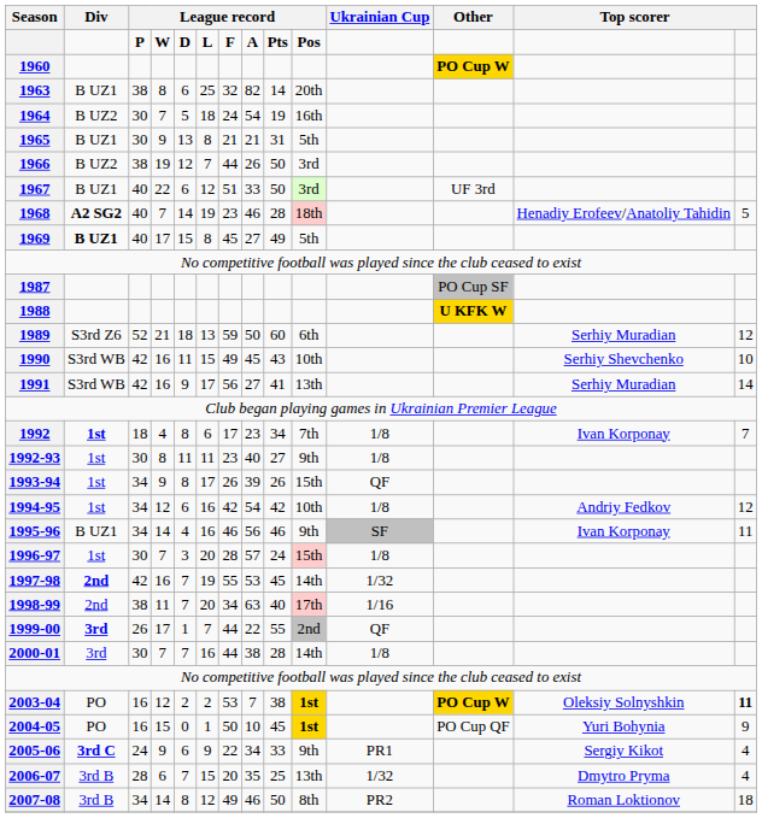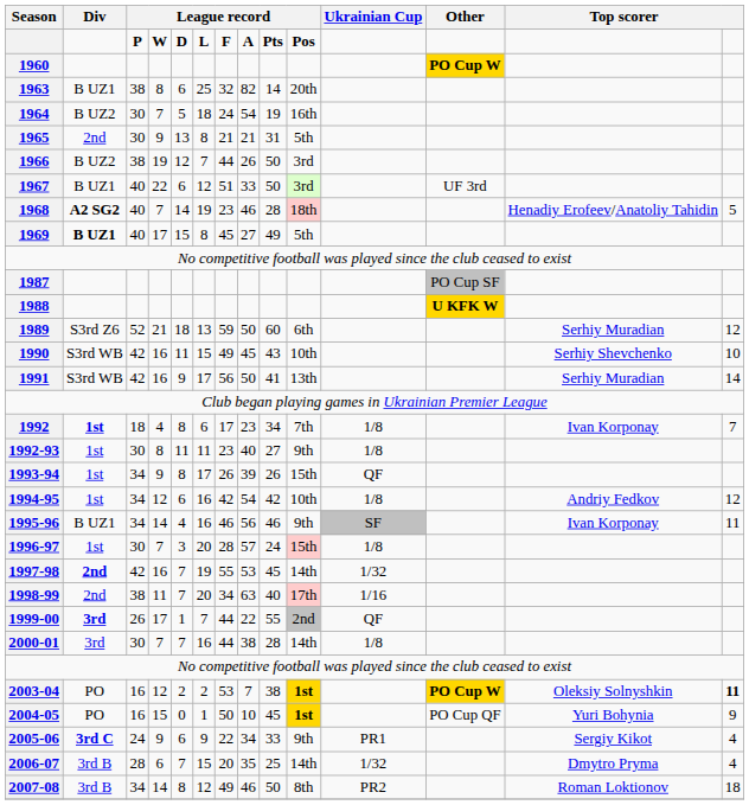1965 | Div: B UZ1 -> 2nd
1991 | column 8: 27 -> 50
2006-07 | column 10: 13th -> 14th
